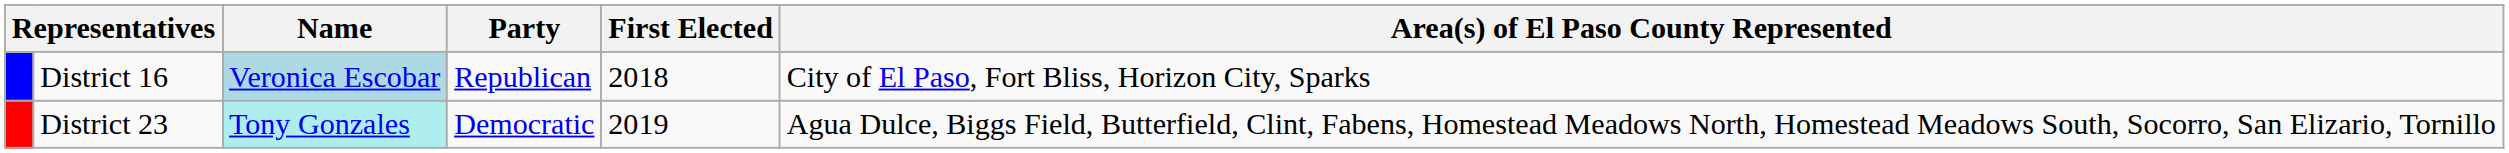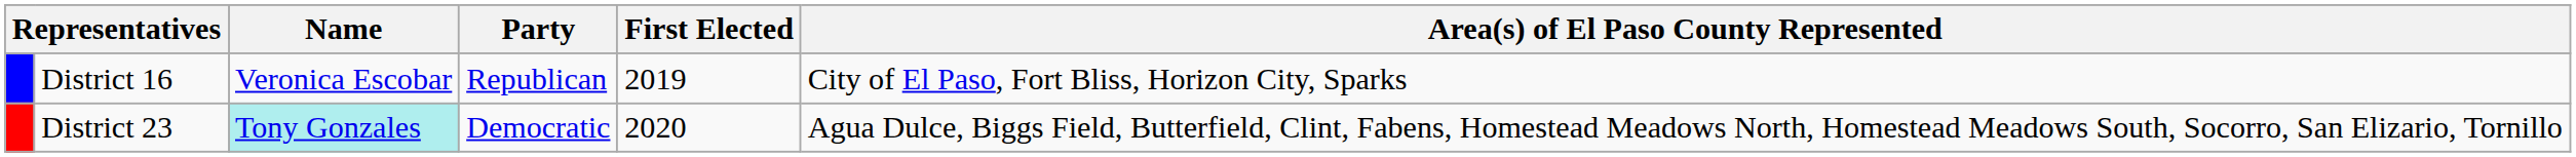District 16 | Name: lightblue background -> no background
District 16 | First Elected: 2018 -> 2019
District 23 | First Elected: 2019 -> 2020
